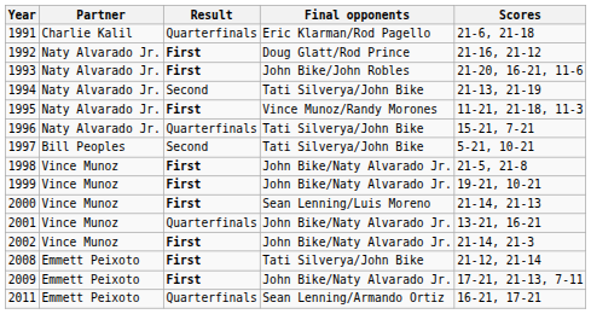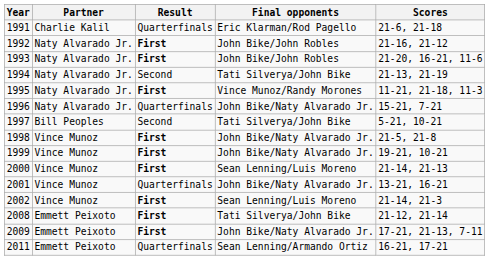1992 | Final opponents: Doug Glatt/Rod Prince -> John Bike/John Robles
1996 | Final opponents: Tati Silverya/John Bike -> John Bike/Naty Alvarado Jr.
2002 | Final opponents: John Bike/Naty Alvarado Jr. -> Sean Lenning/Luis Moreno
